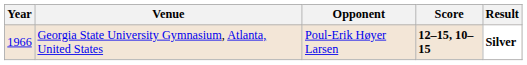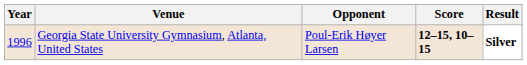Georgia State University Gymnasium, Atlanta, United States | Year: 1966 -> 1996
